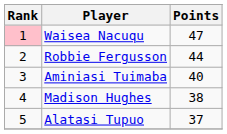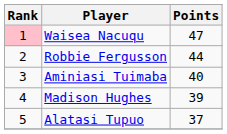Madison Hughes | Points: 38 -> 39
